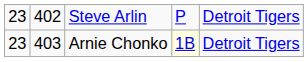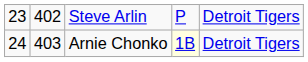Arnie Chonko | column 1: 23 -> 24
